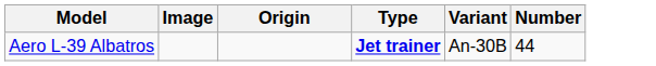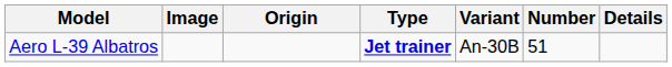+ column: Details
Aero L-39 Albatros | Number: 44 -> 51
